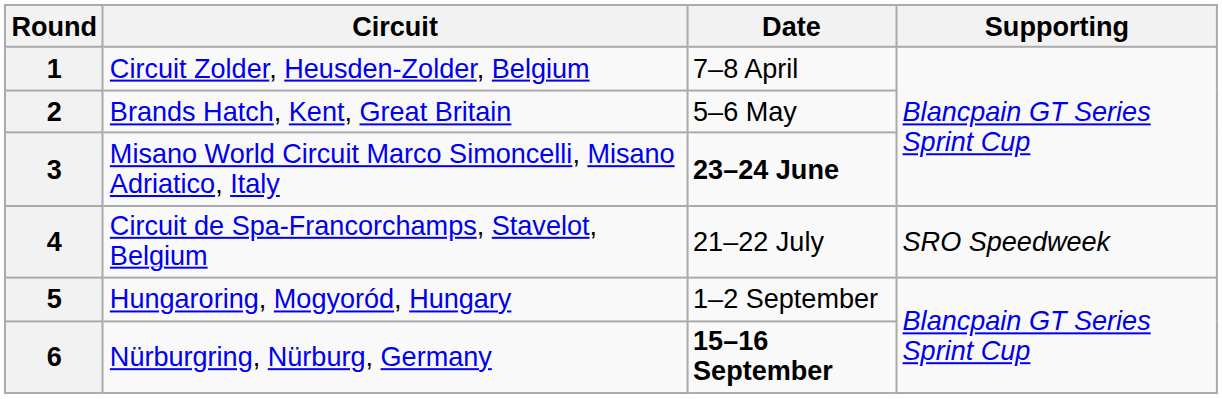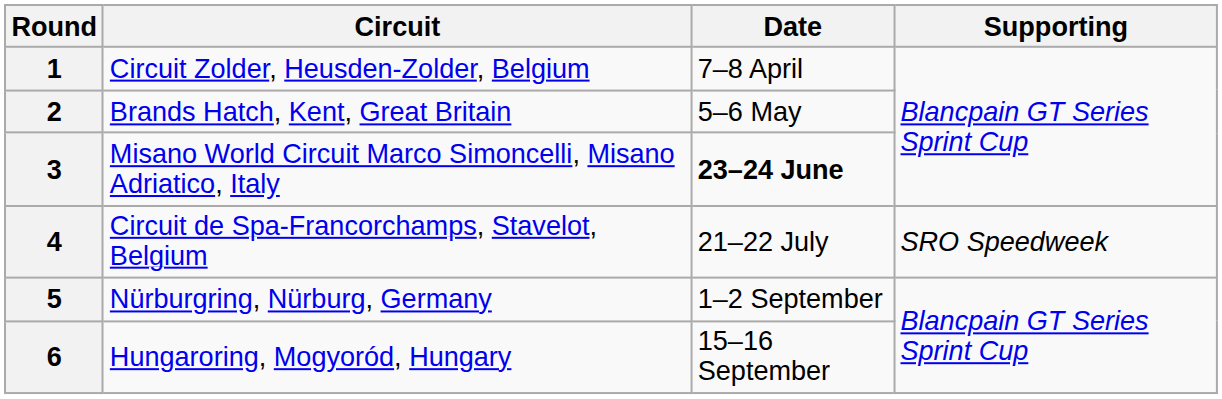5 | Circuit: Hungaroring, Mogyoród, Hungary -> Nürburgring, Nürburg, Germany
6 | Circuit: Nürburgring, Nürburg, Germany -> Hungaroring, Mogyoród, Hungary
6 | Date: bold -> normal
